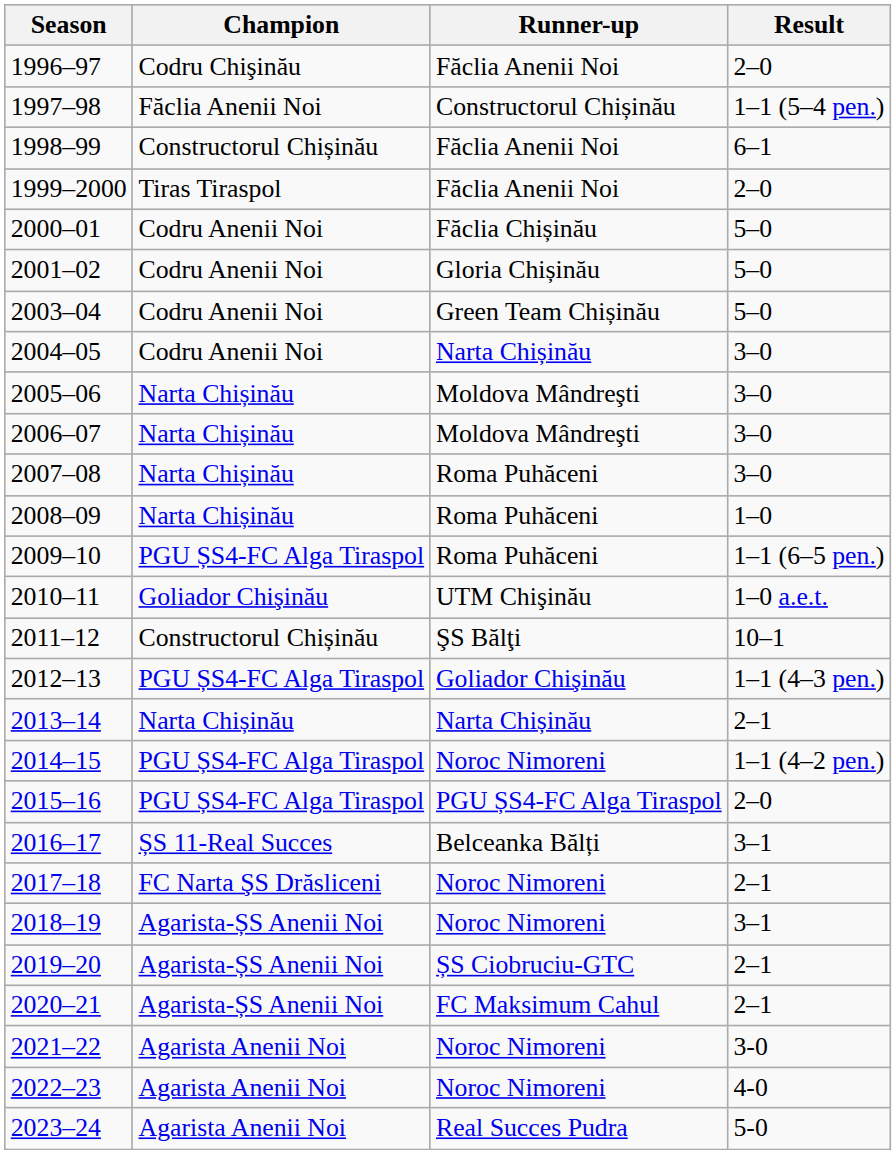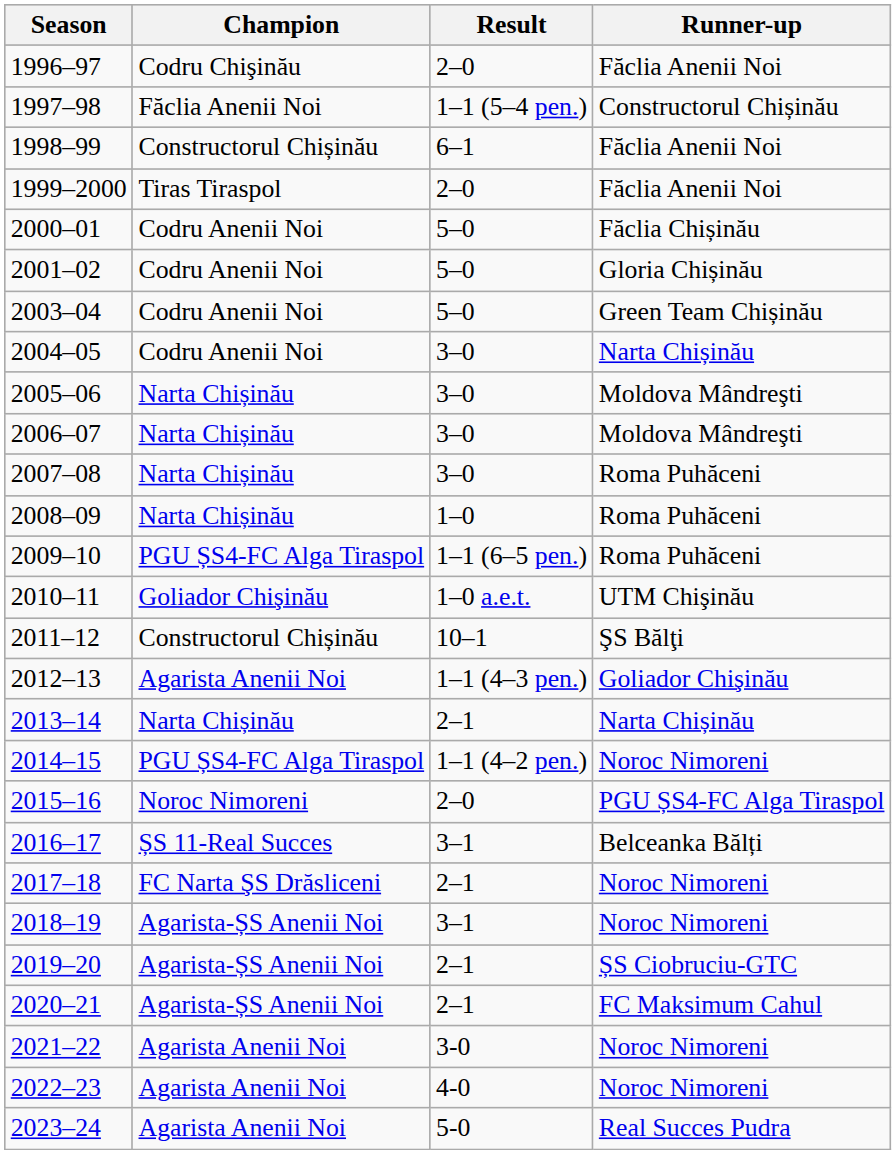columns swapped: Result <-> Runner-up
2012–13 | Champion: PGU ȘS4-FC Alga Tiraspol -> Agarista Anenii Noi
2015–16 | Champion: PGU ȘS4-FC Alga Tiraspol -> Noroc Nimoreni
